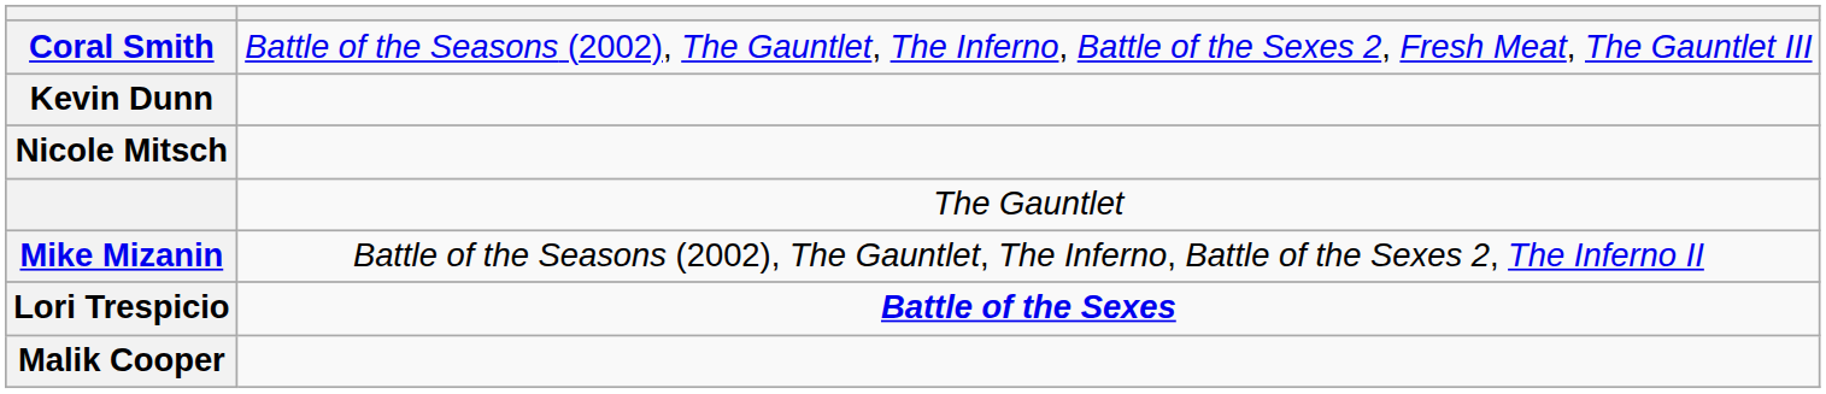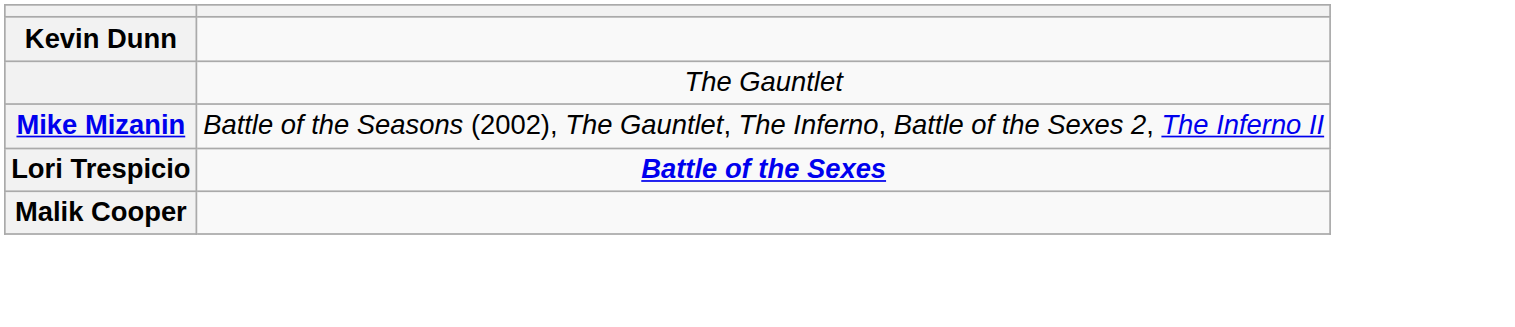- row: Coral Smith | Battle of the Seasons (2002), The Gauntlet, The Inferno, Battle of the Sexes 2, Fresh Meat, The Gauntlet III
- row: Nicole Mitsch
